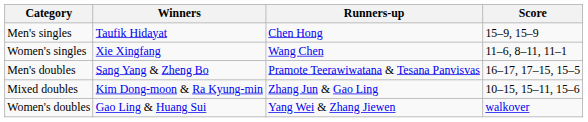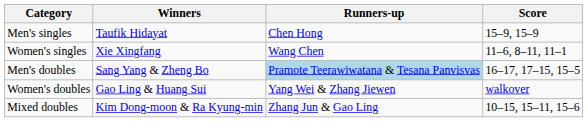Men's doubles | Runners-up: no background -> lightblue background
rows swapped: Women's doubles <-> Mixed doubles
